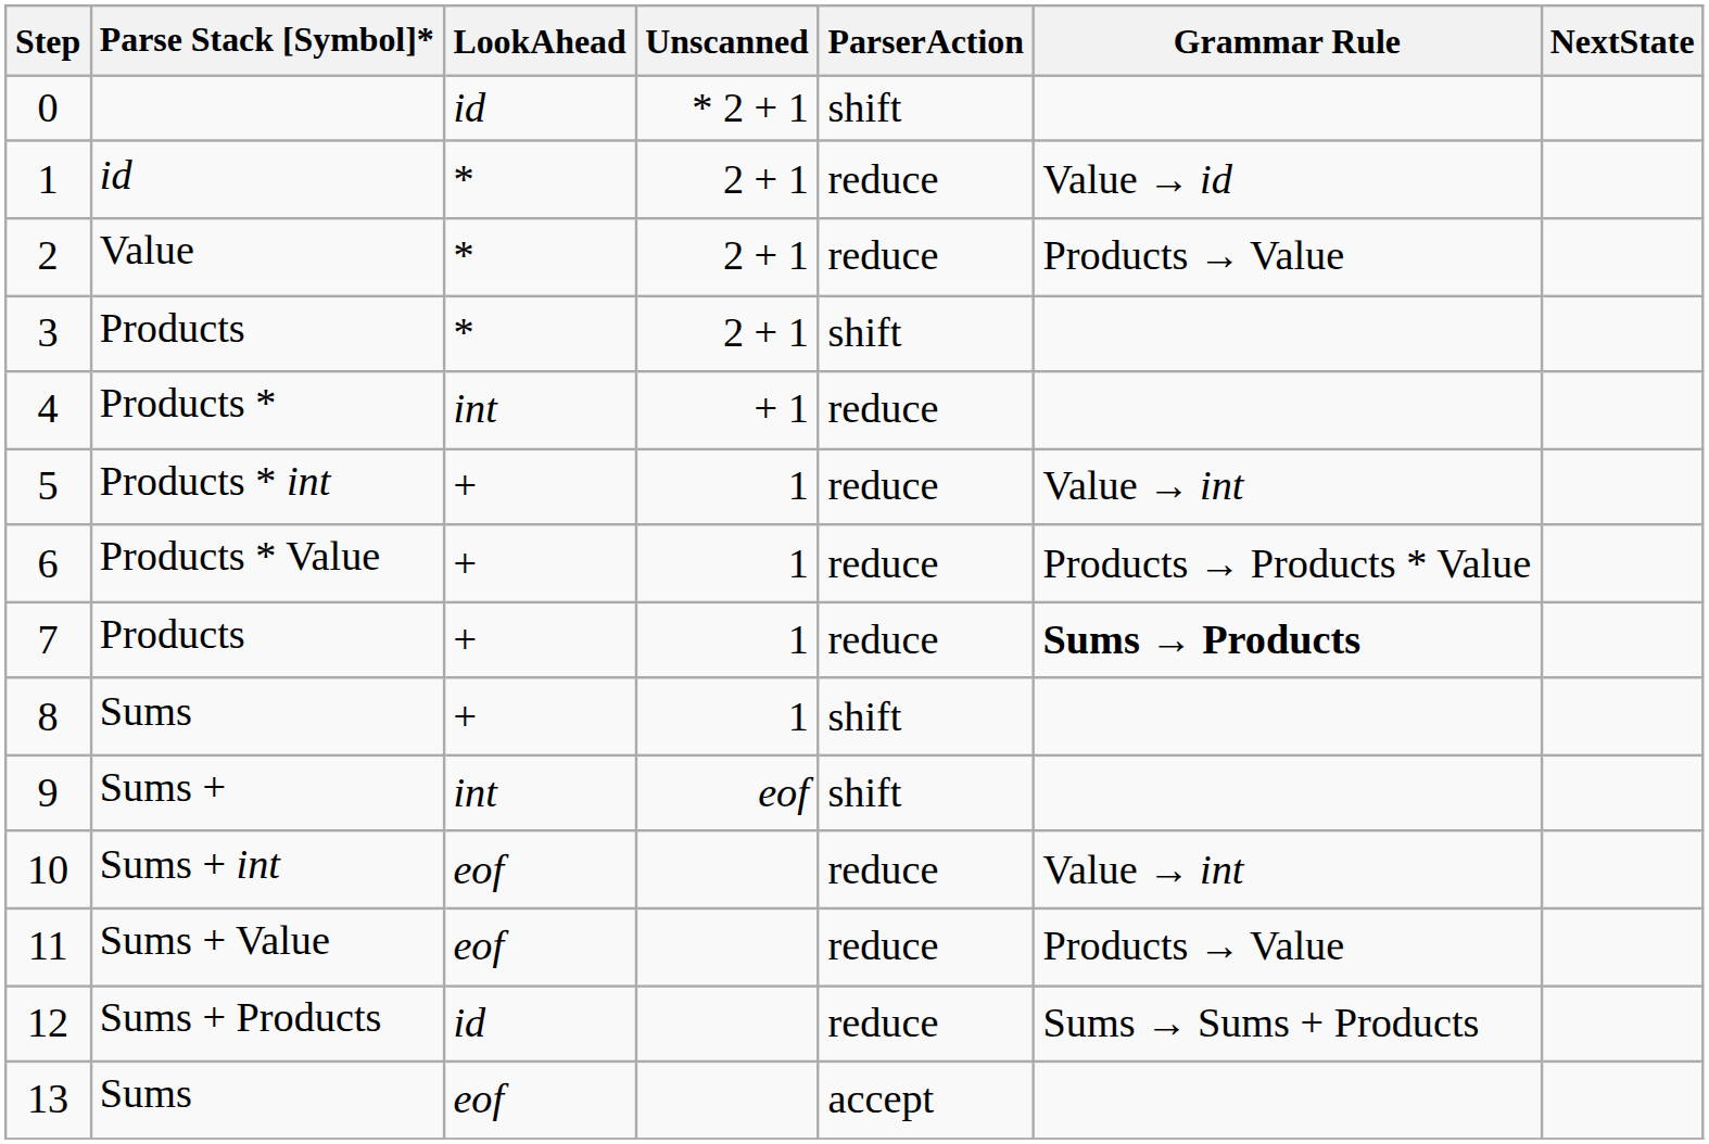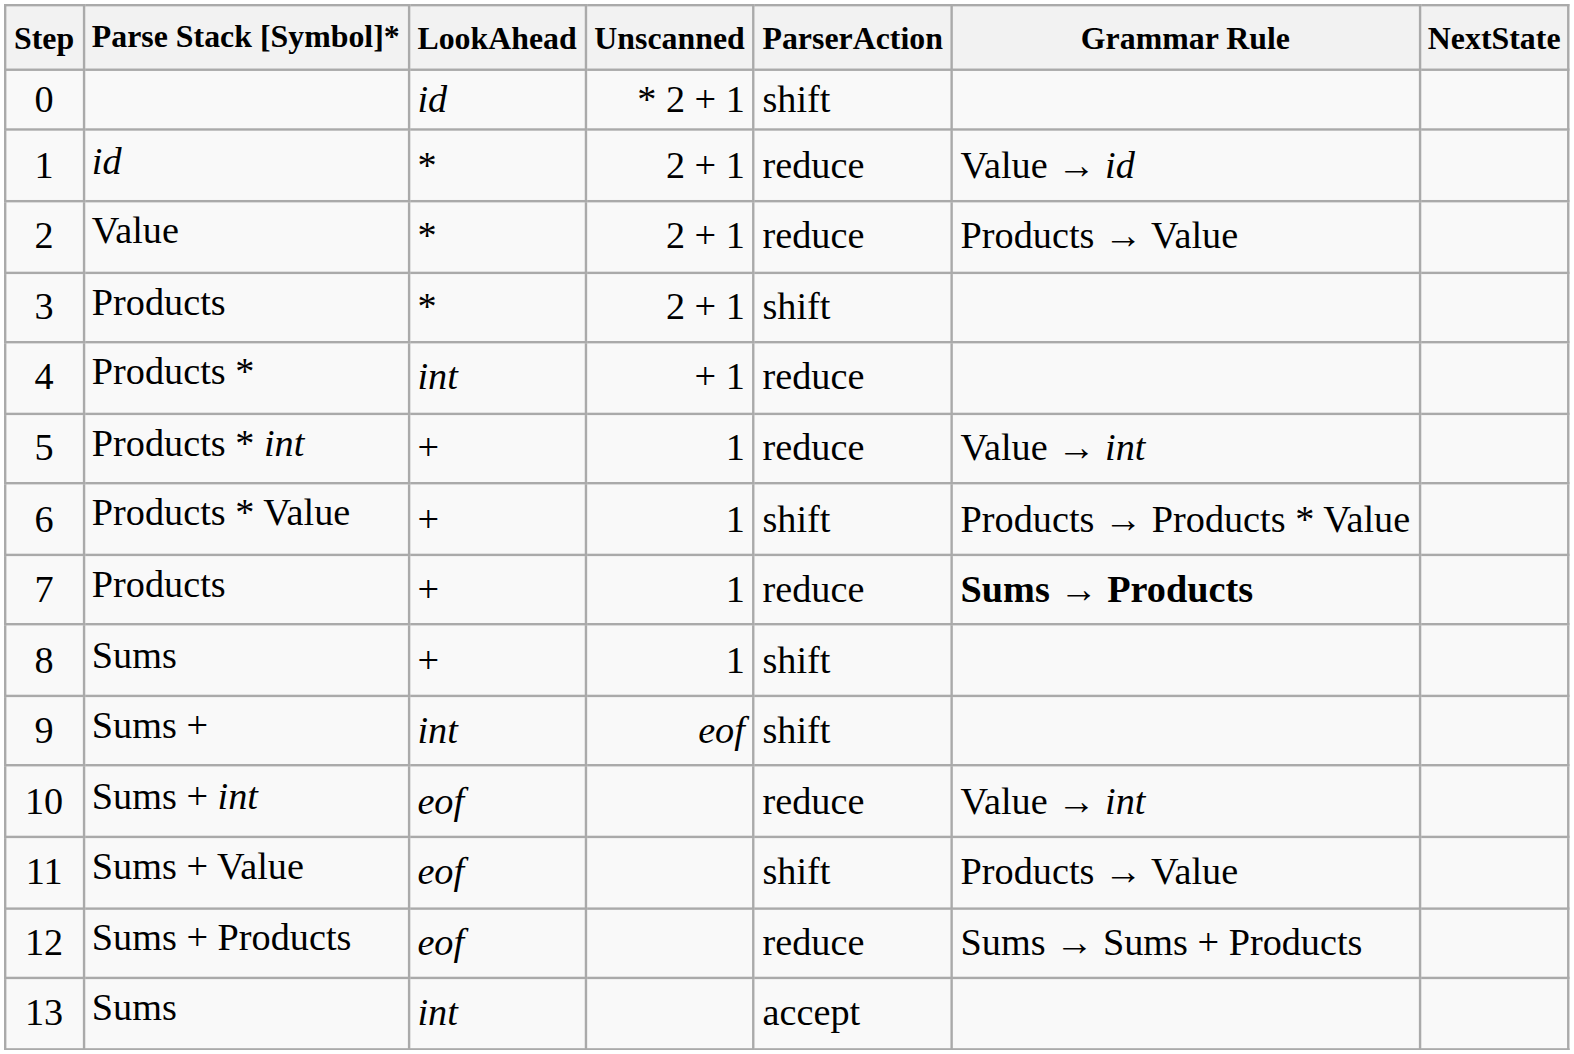6 | ParserAction: reduce -> shift
11 | ParserAction: reduce -> shift
12 | LookAhead: id -> eof
13 | LookAhead: eof -> int
